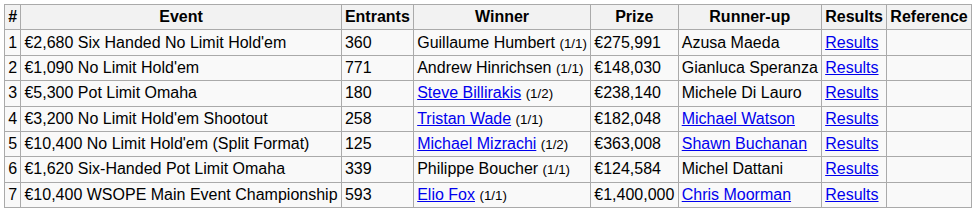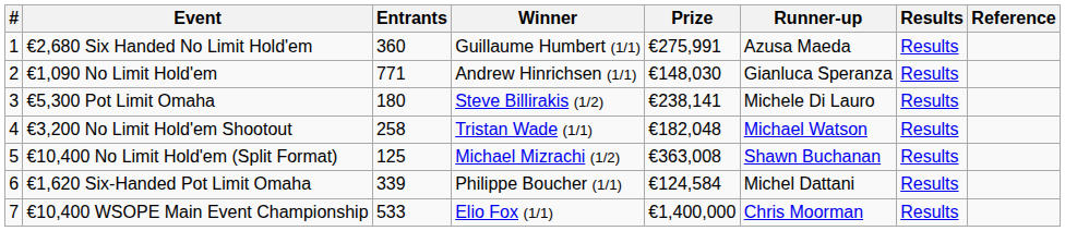€5,300 Pot Limit Omaha | Prize: €238,140 -> €238,141
€10,400 WSOPE Main Event Championship | Entrants: 593 -> 533
